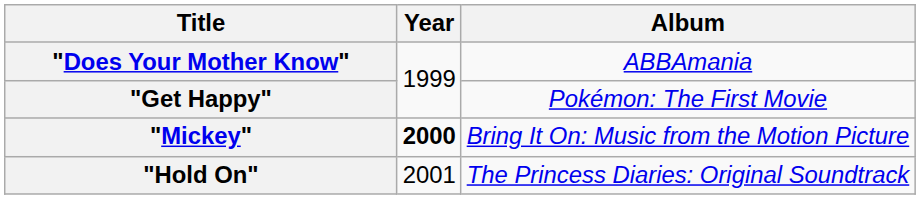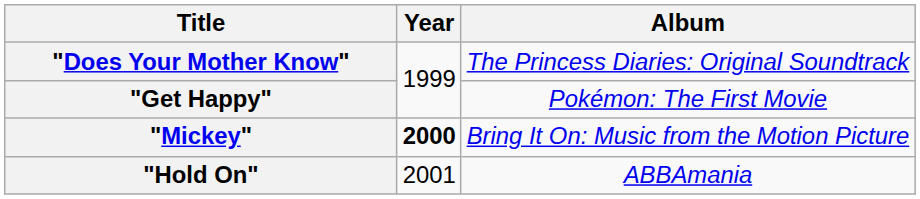"Does Your Mother Know" | Album: ABBAmania -> The Princess Diaries: Original Soundtrack
"Hold On" | Album: The Princess Diaries: Original Soundtrack -> ABBAmania
